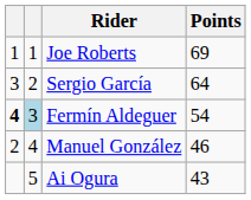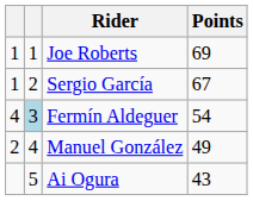Sergio García | column 1: 3 -> 1
Sergio García | Points: 64 -> 67
Fermín Aldeguer | column 1: bold -> normal
Manuel González | Points: 46 -> 49
